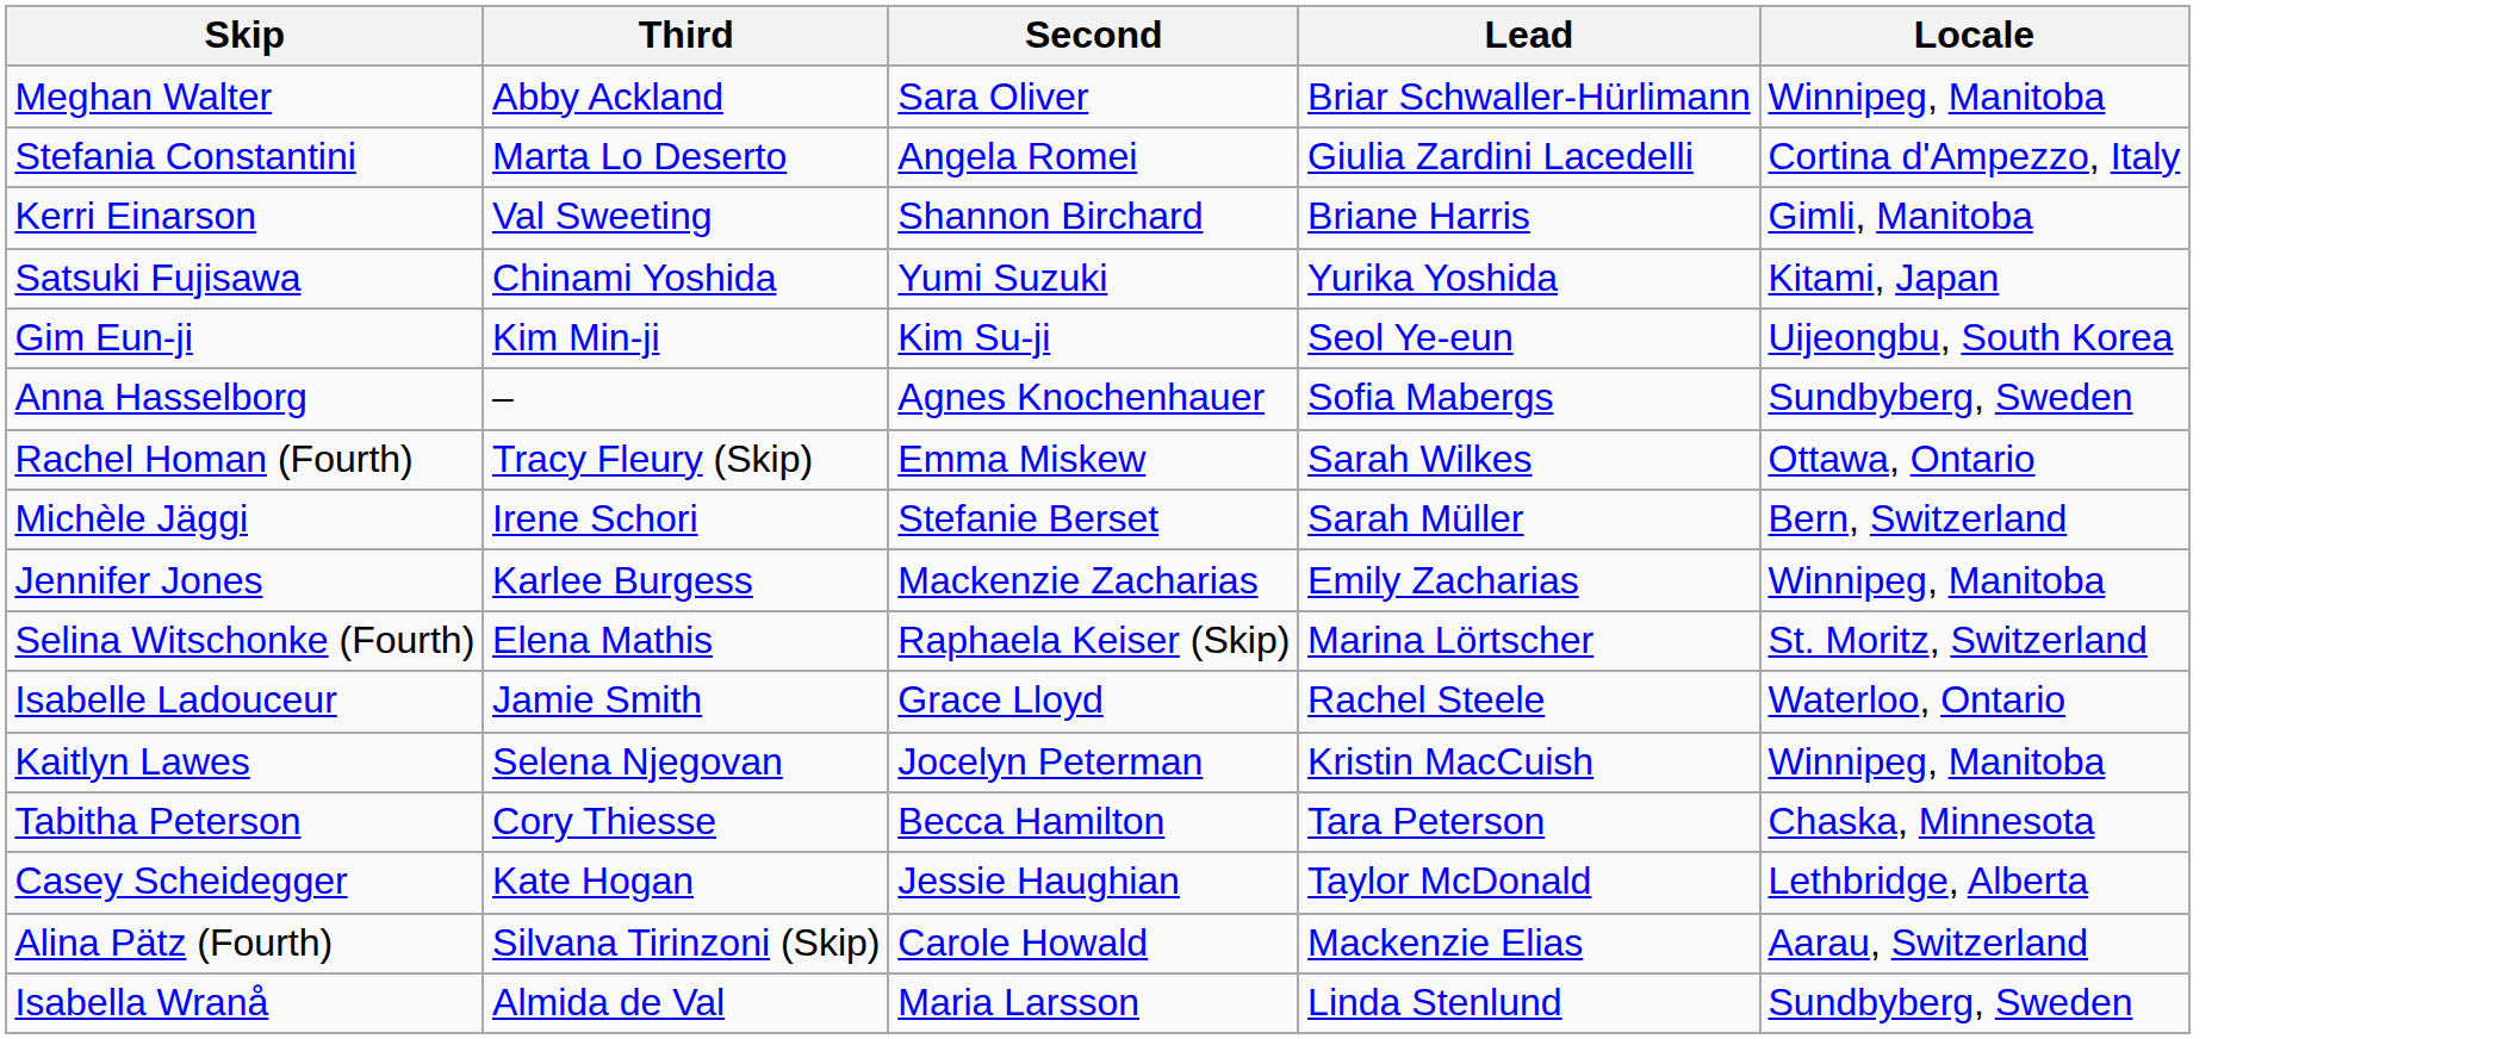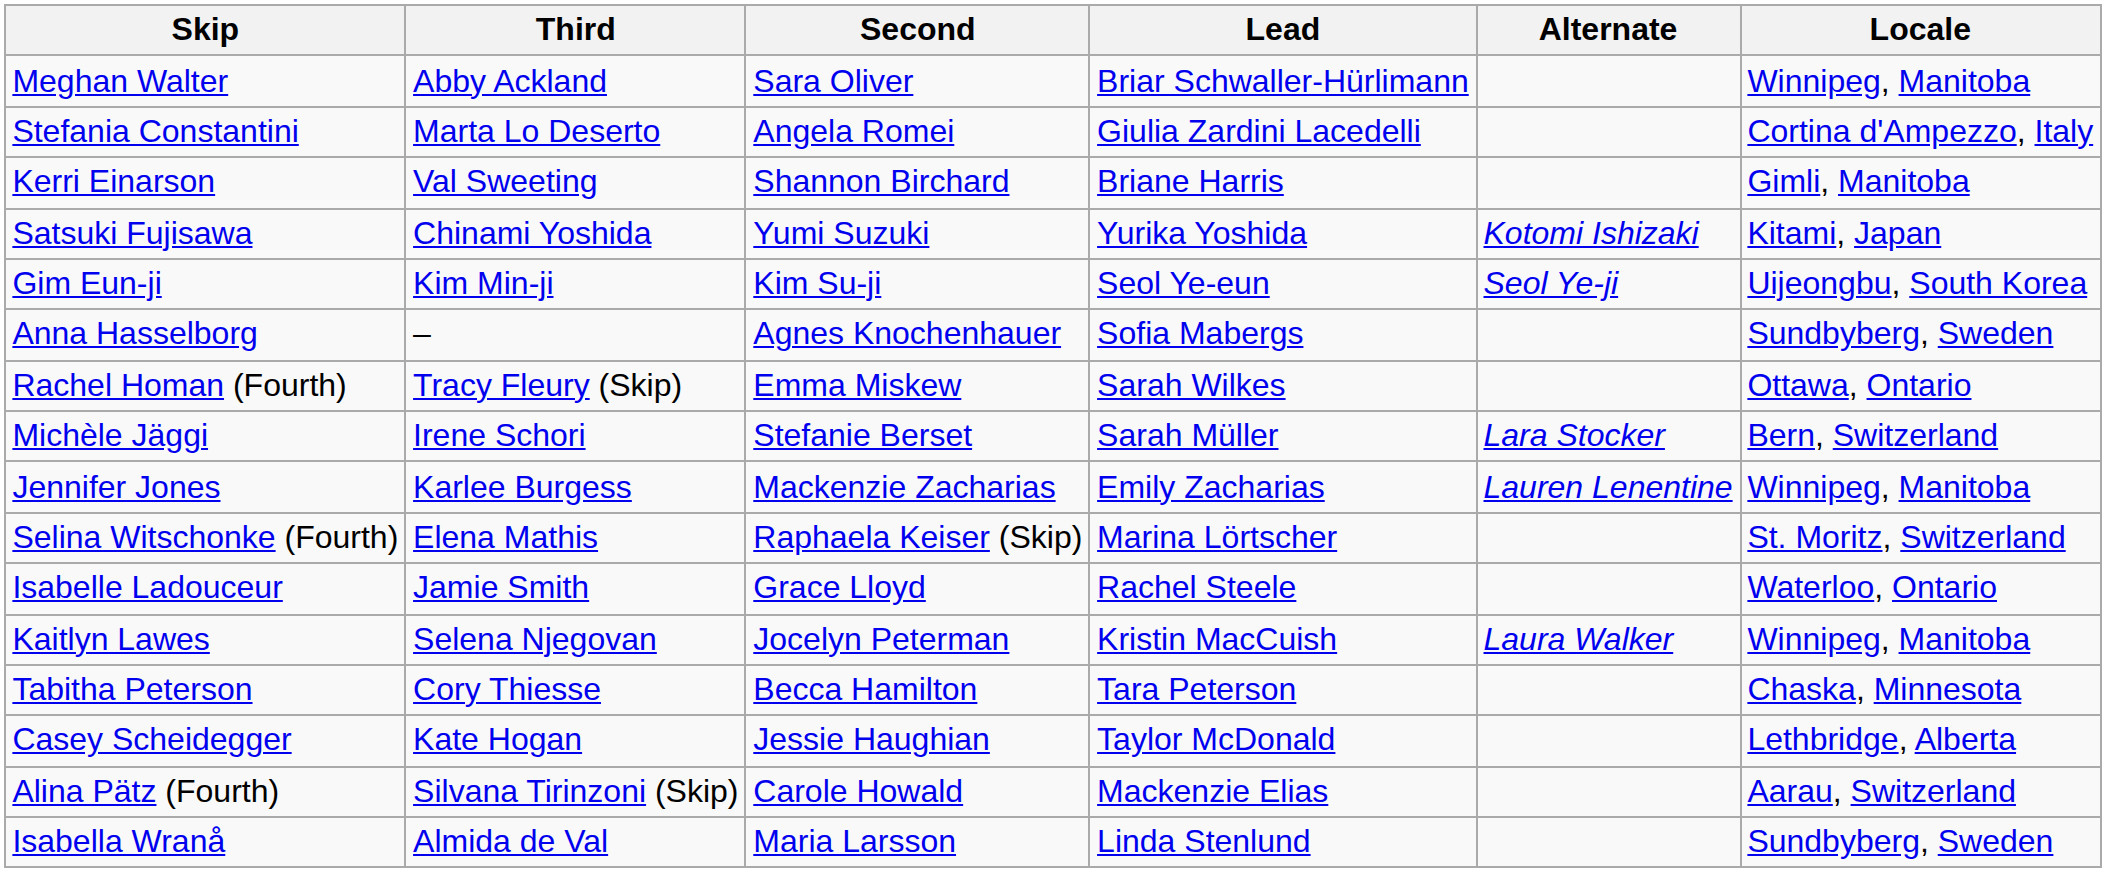+ column: Alternate | Kotomi Ishizaki | Seol Ye-ji | Lara Stocker | Lauren Lenentine | Laura Walker
